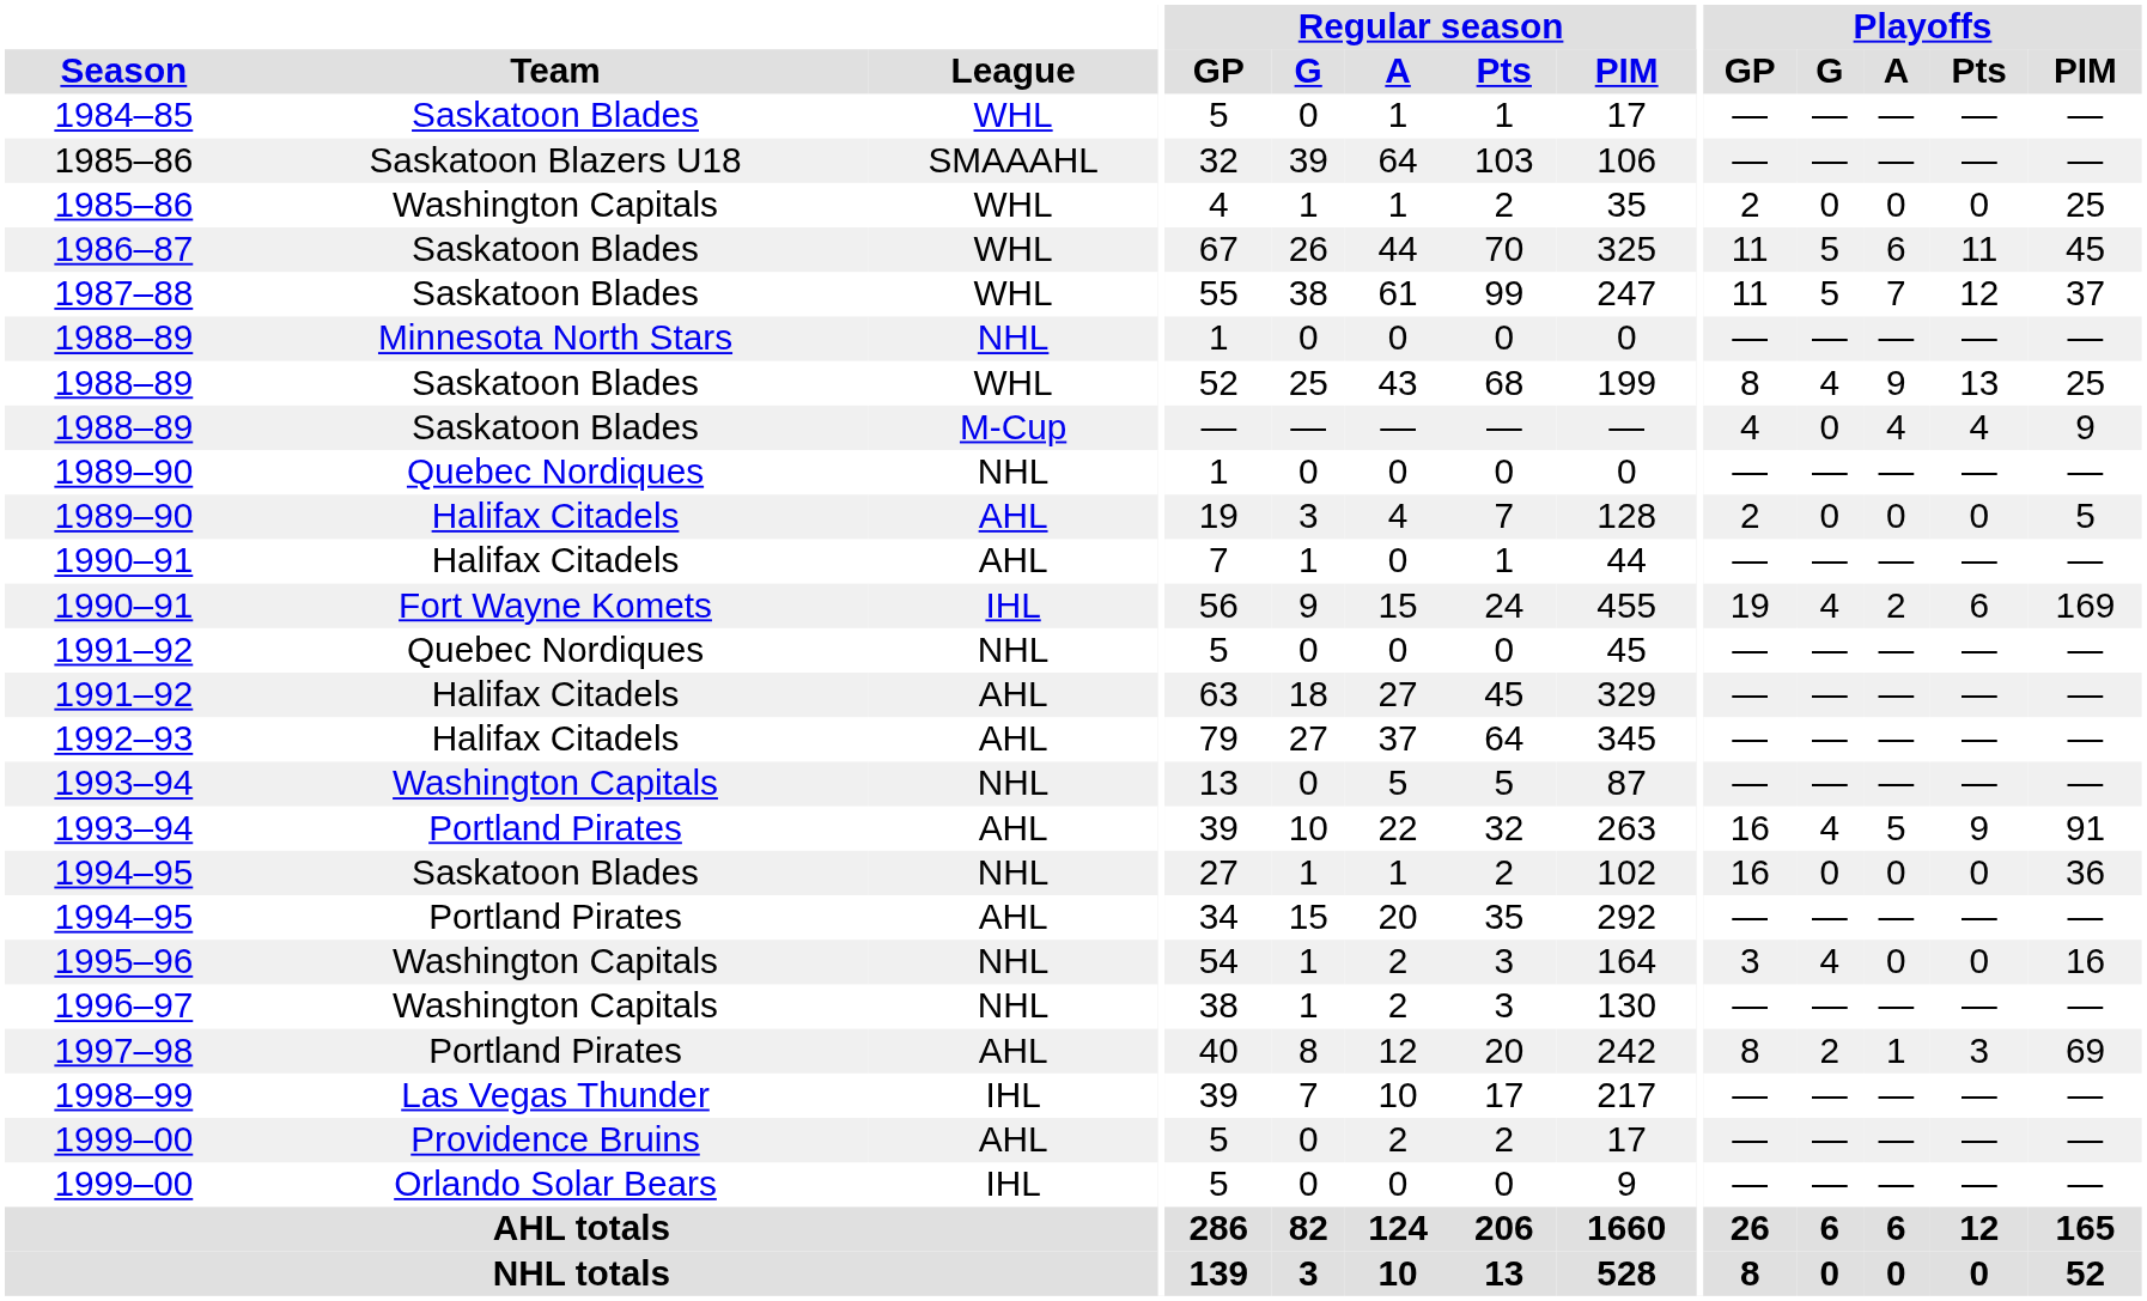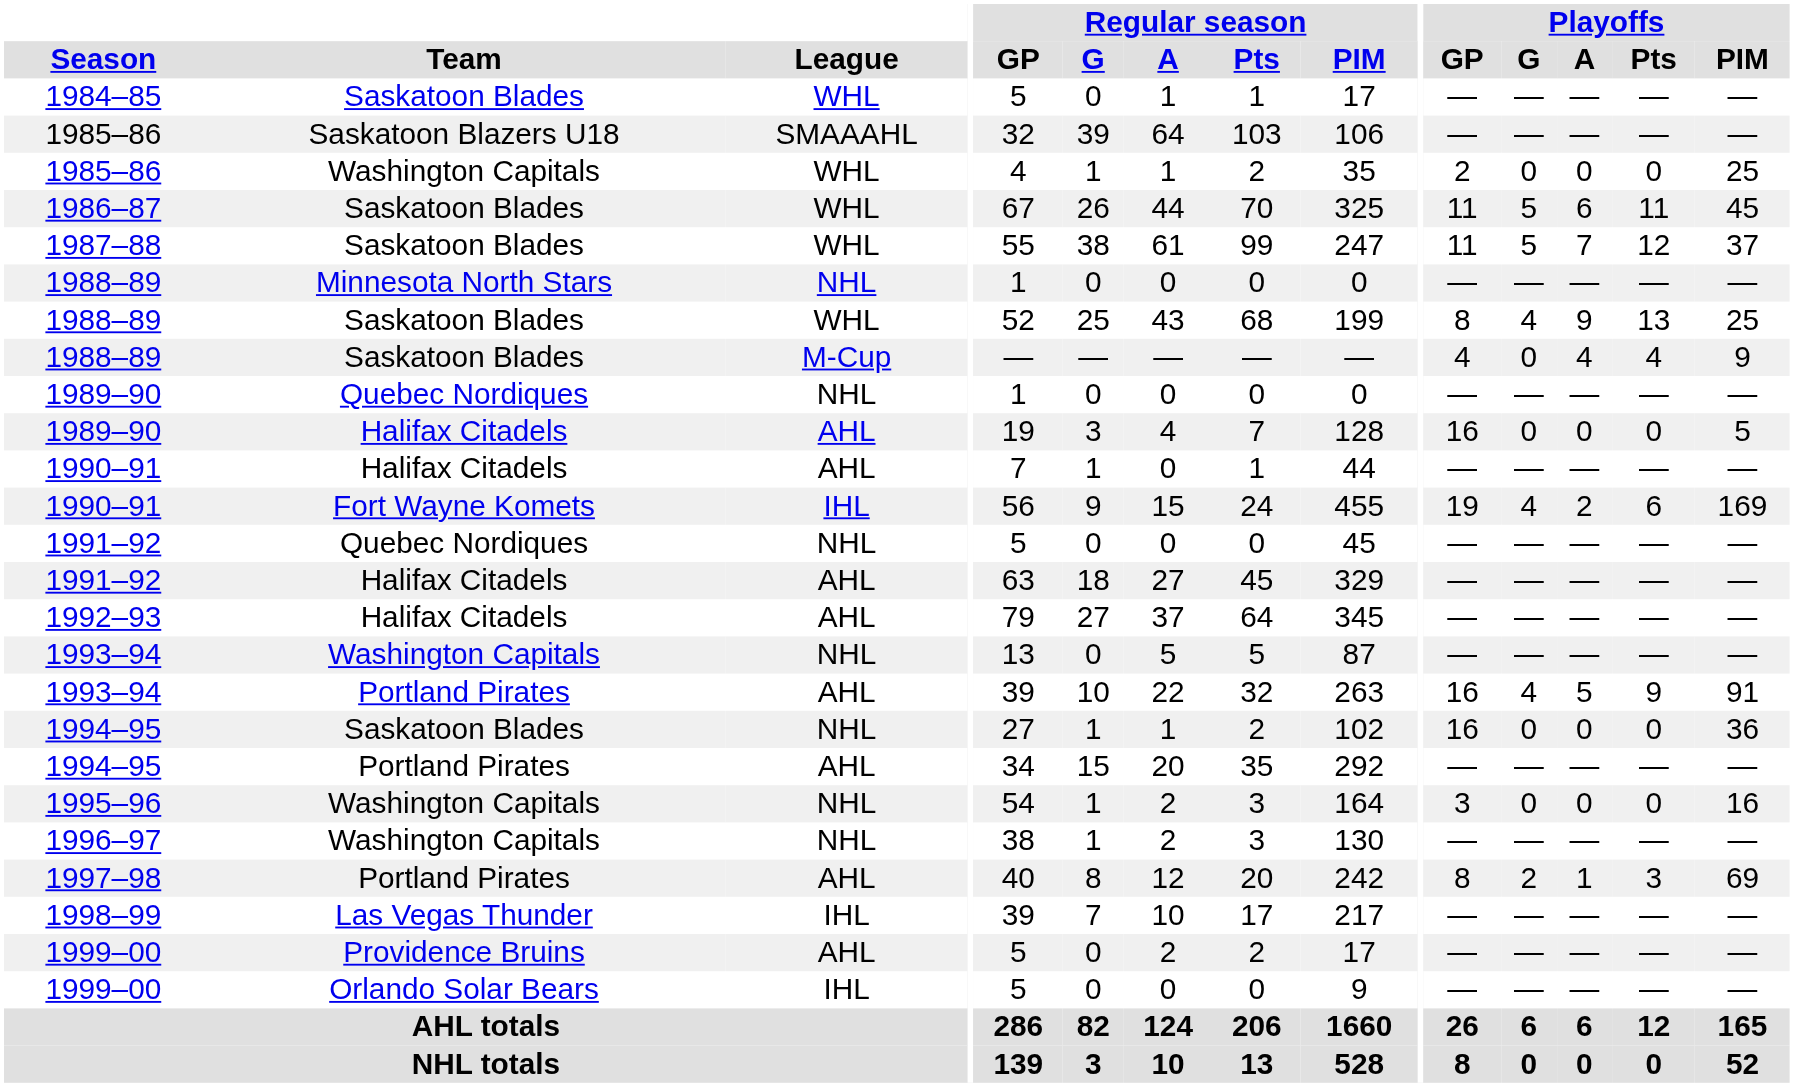1989–90 / AHL | Playoffs / GP: 2 -> 16
1995–96 | Playoffs / G: 4 -> 0
